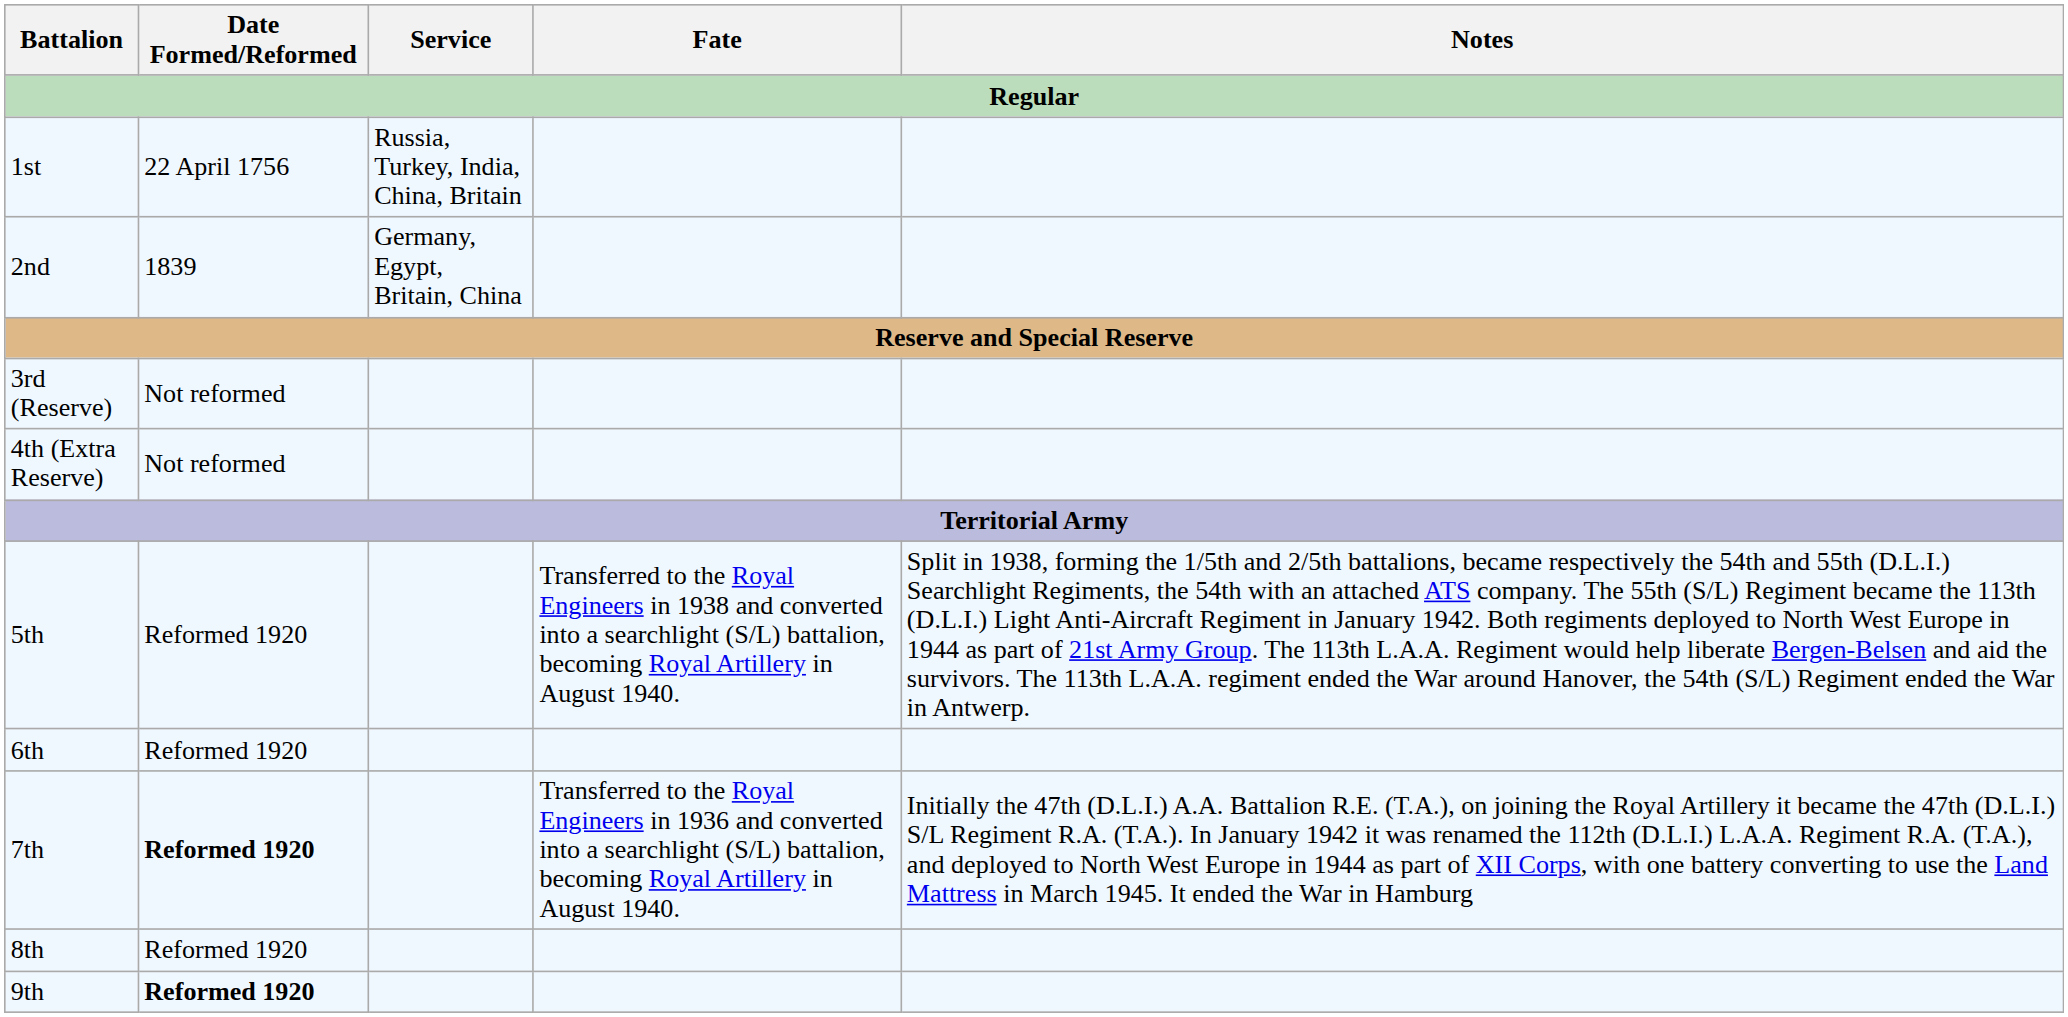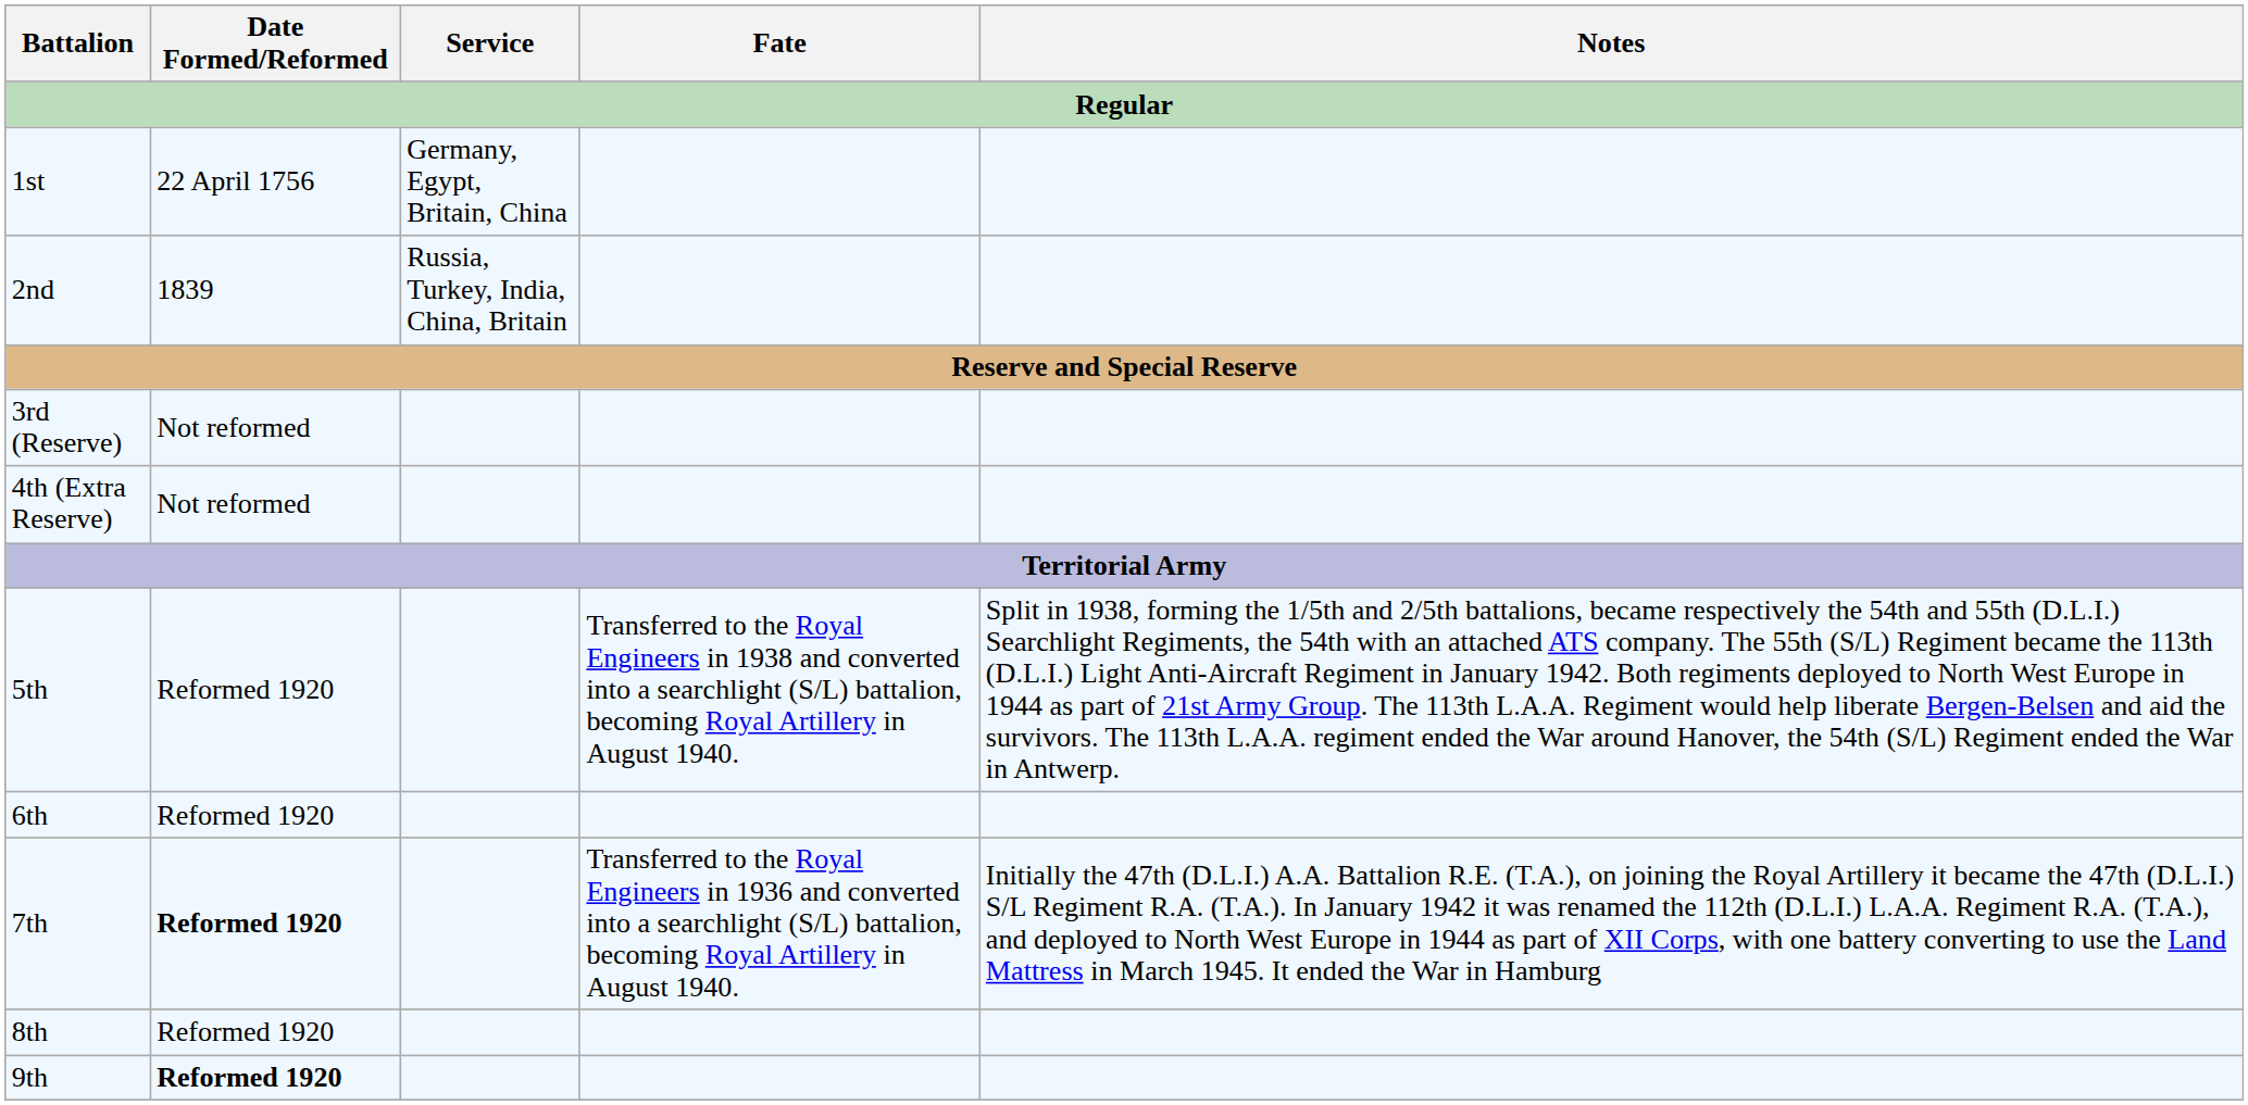1st | Service: Russia, Turkey, India, China, Britain -> Germany, Egypt, Britain, China
2nd | Service: Germany, Egypt, Britain, China -> Russia, Turkey, India, China, Britain
